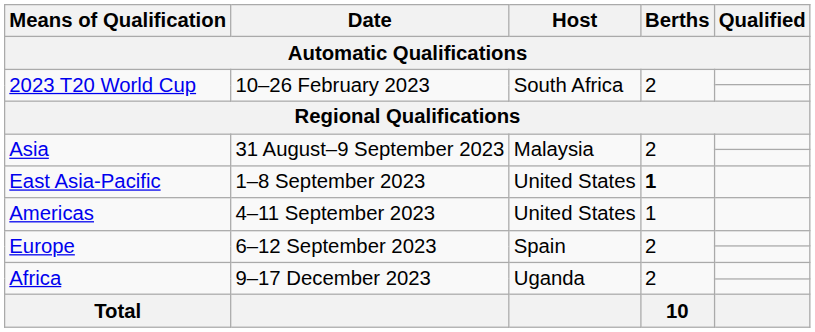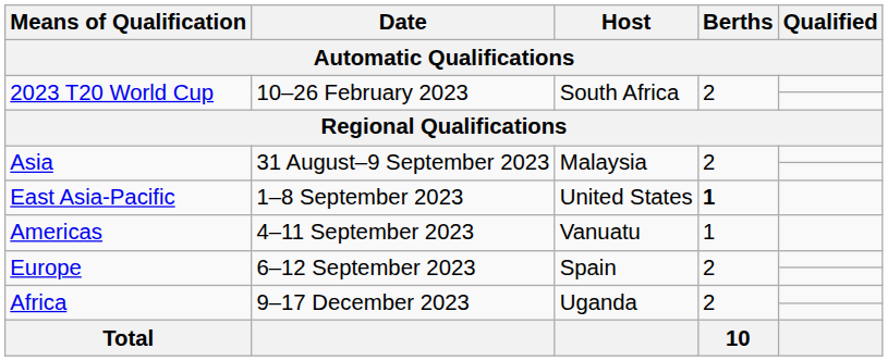Americas | Host: United States -> Vanuatu
